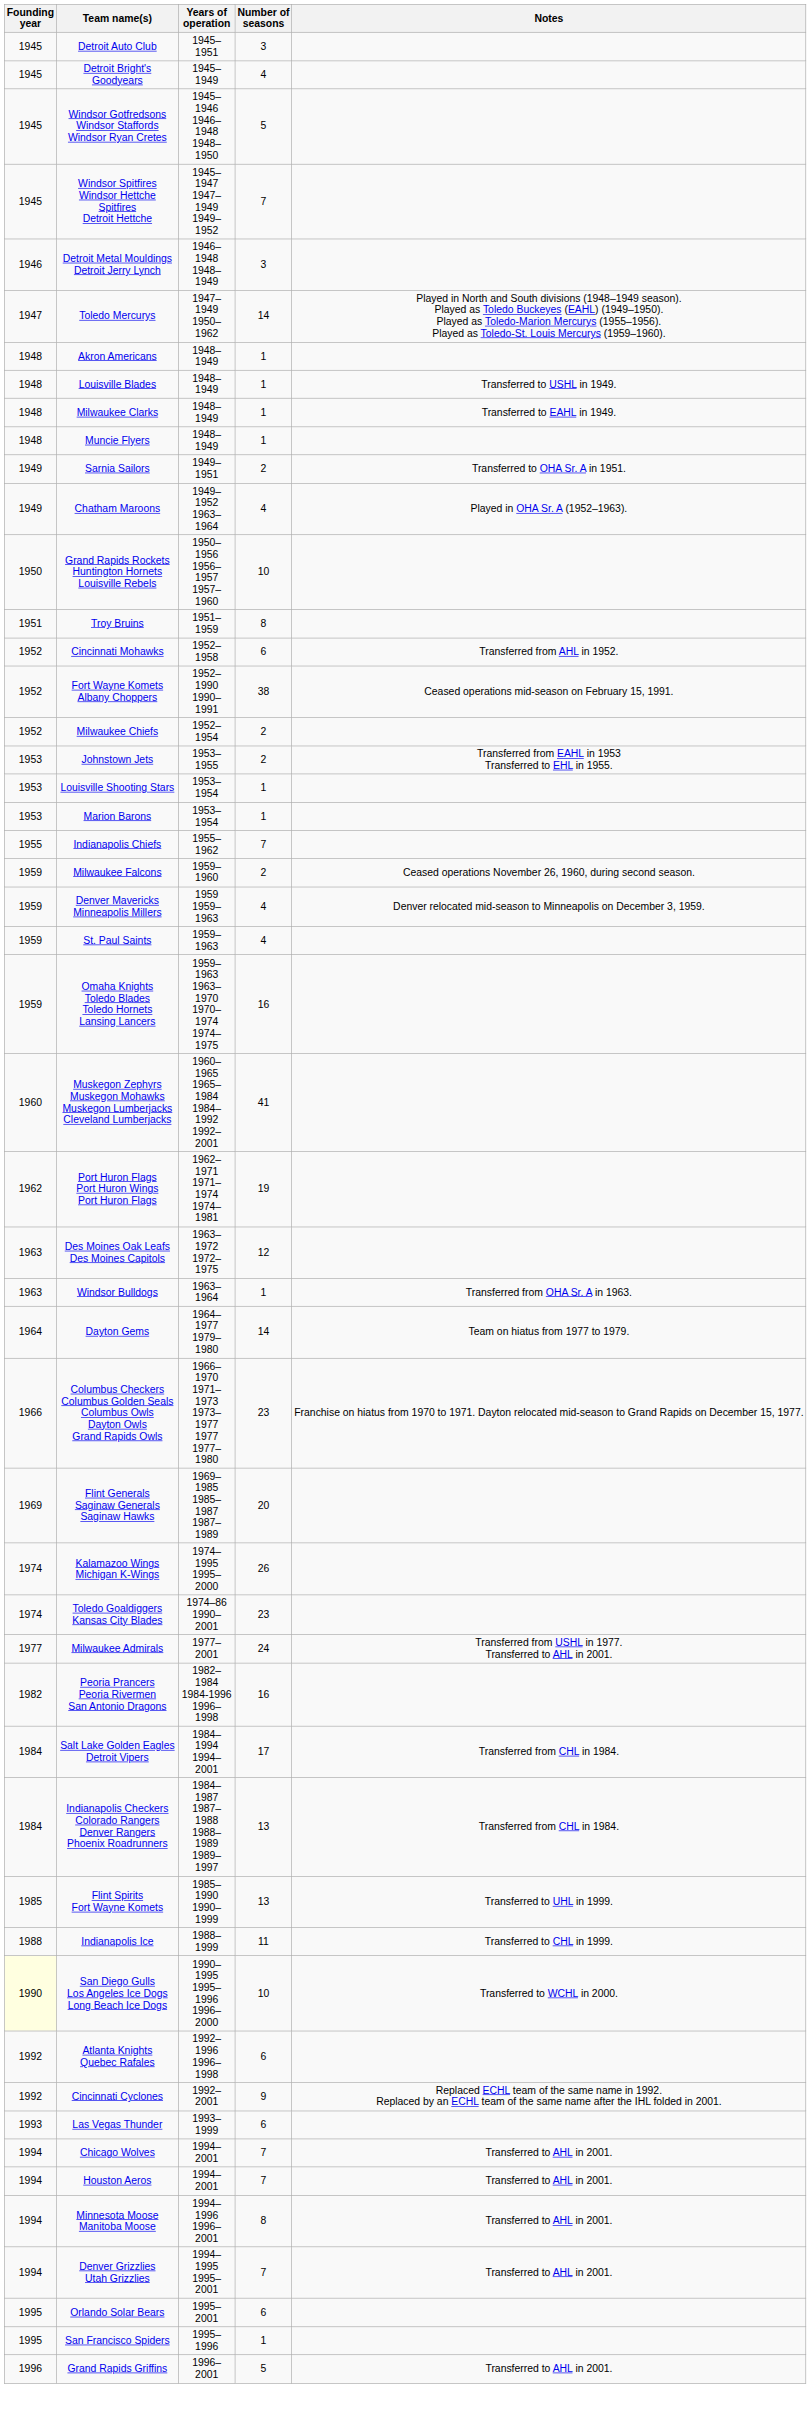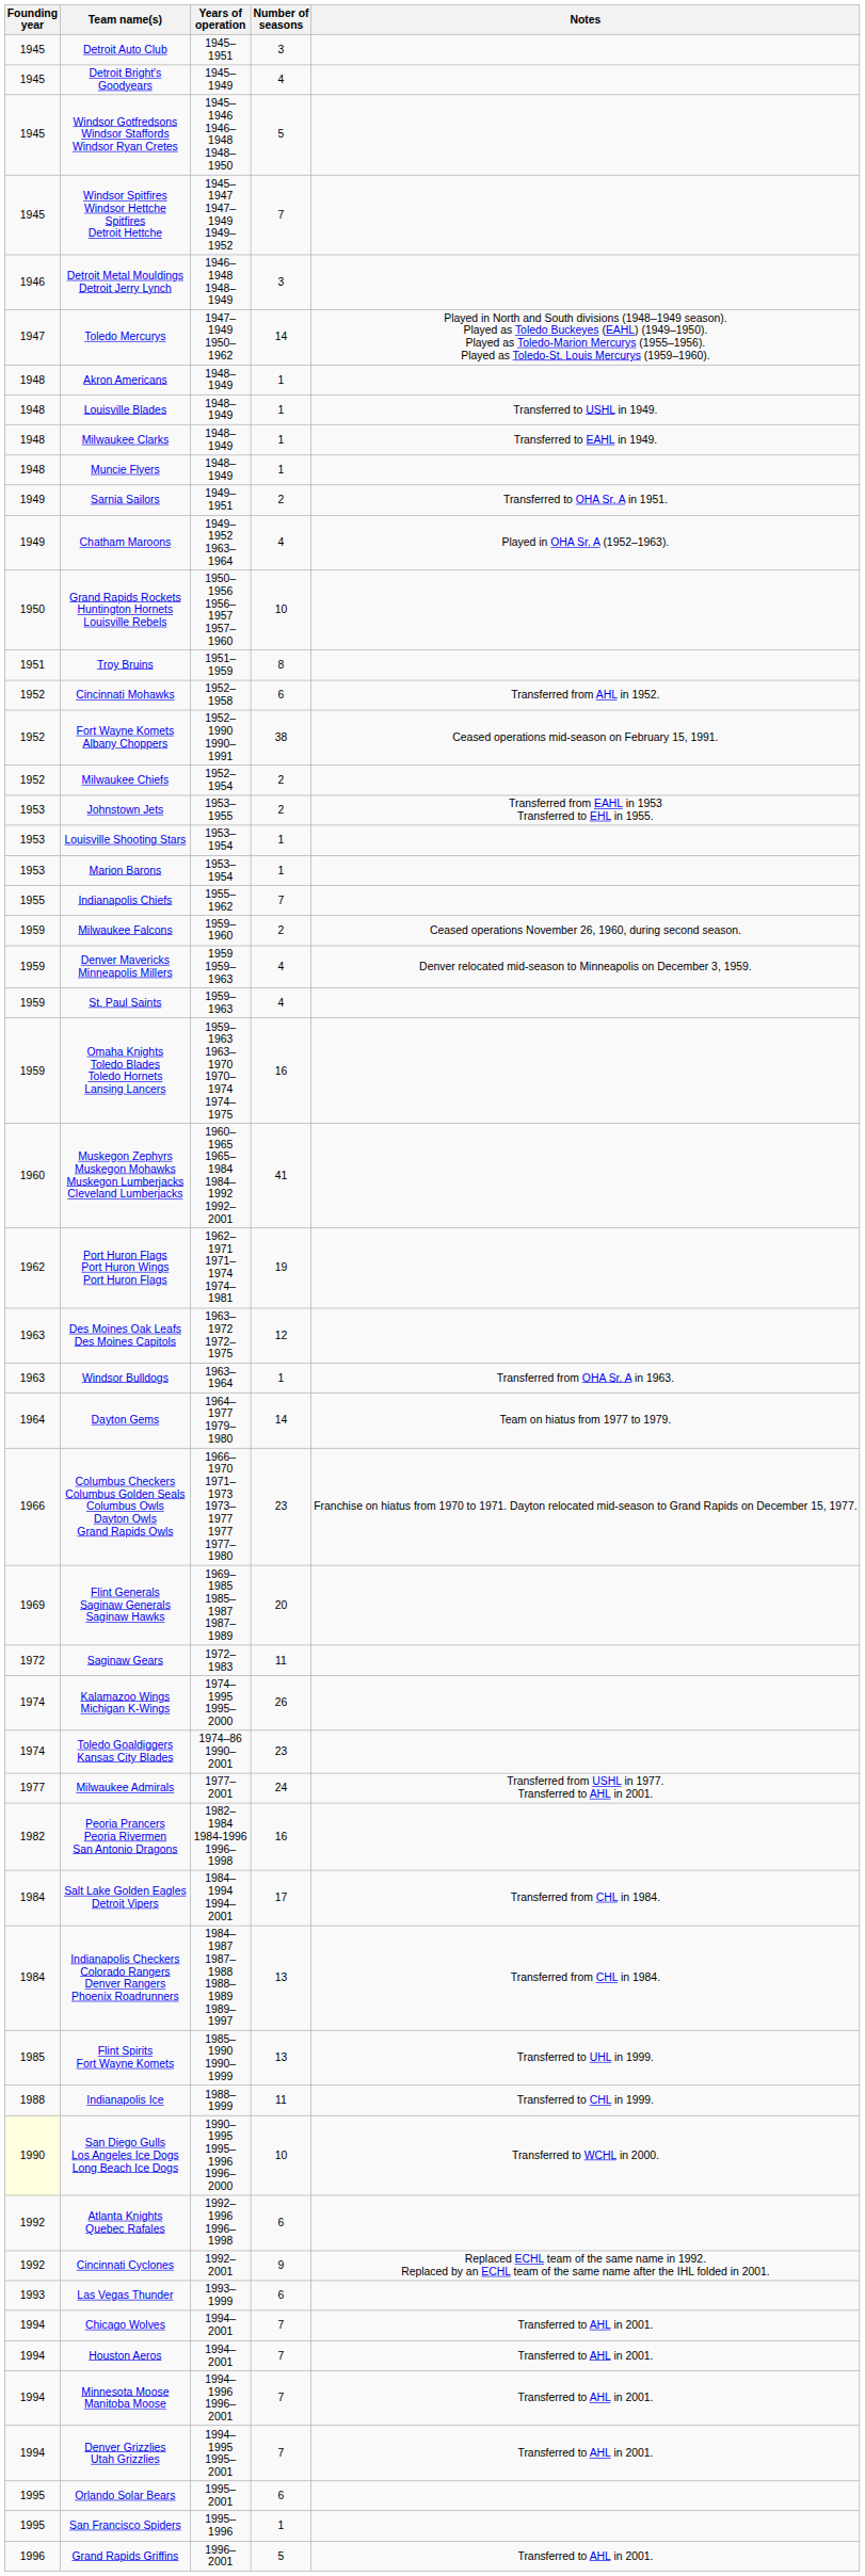+ row: 1972 | Saginaw Gears | 1972–1983 | 11
Minnesota Moose Manitoba Moose | Number of seasons: 8 -> 7
